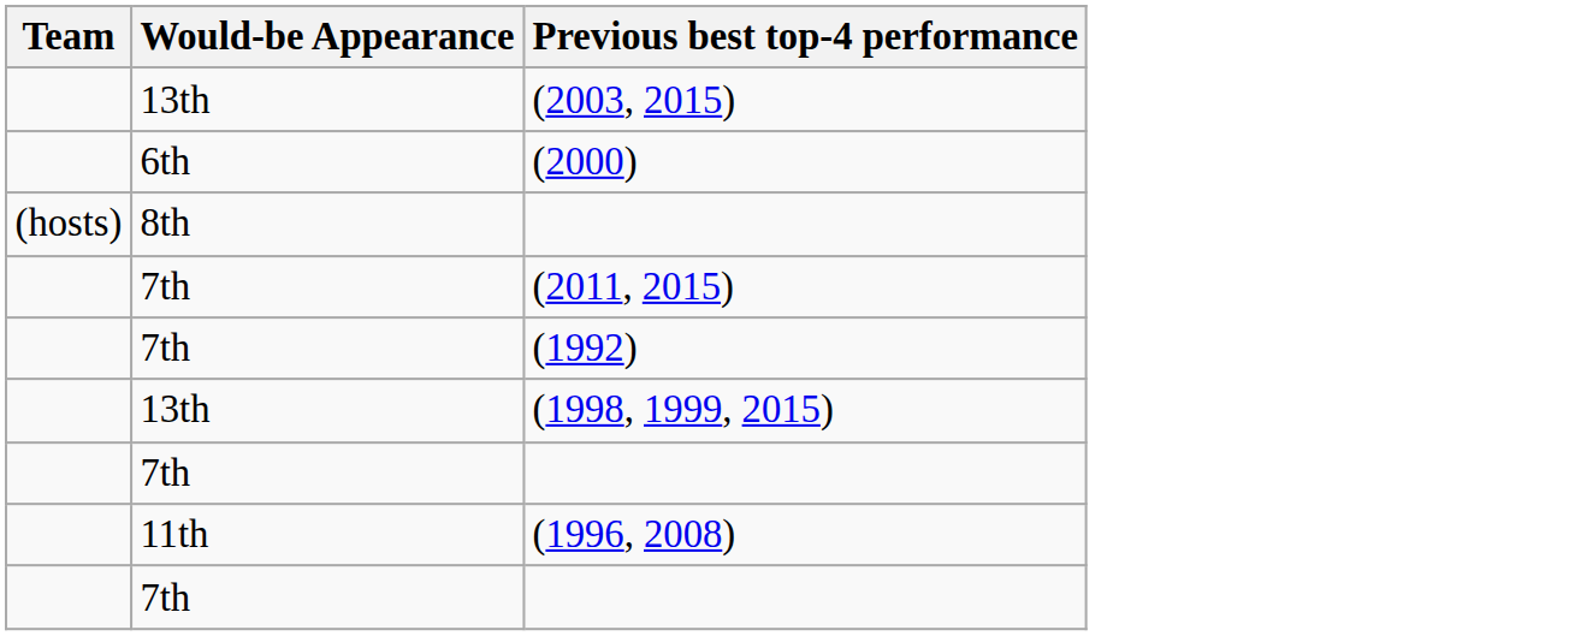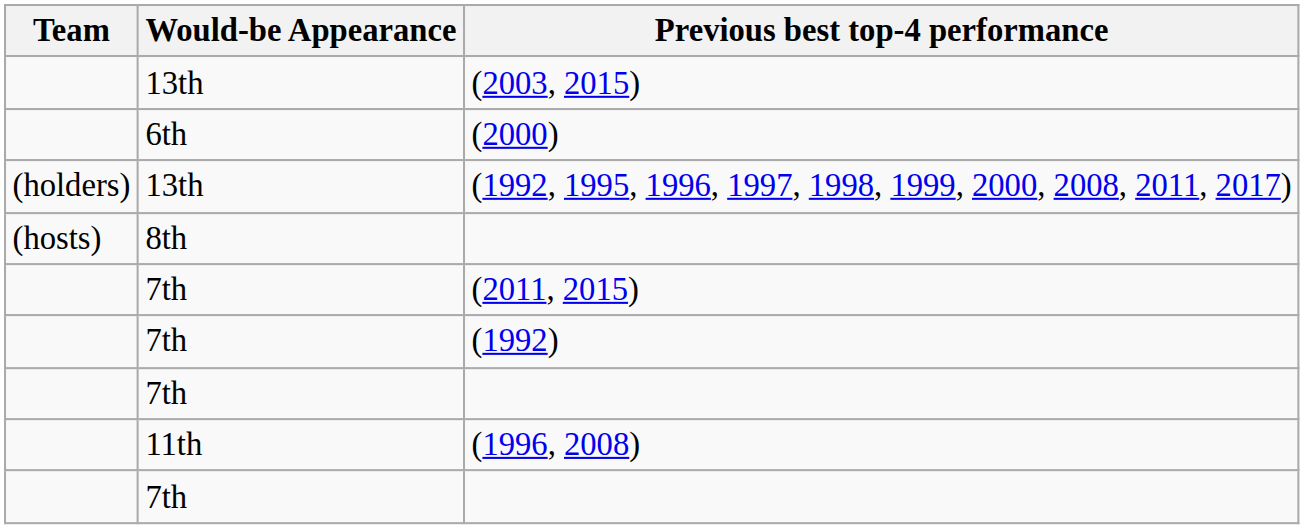+ row: (holders) | 13th | (1992, 1995, 1996, 1997, 1998, 1999, 2000, 2008, 2011, 2017)
- row: 13th | (1998, 1999, 2015)
